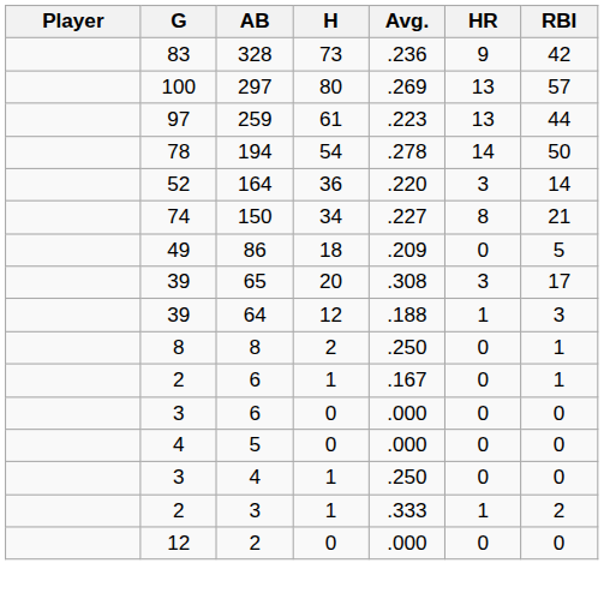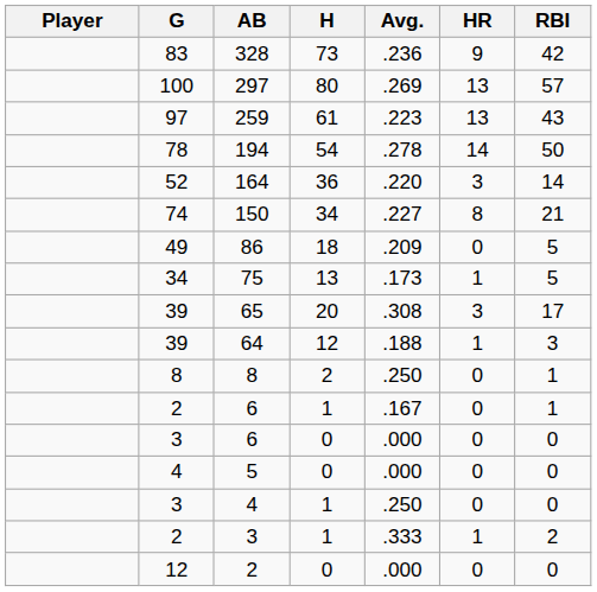259 | RBI: 44 -> 43
+ row: 34 | 75 | 13 | .173 | 1 | 5
